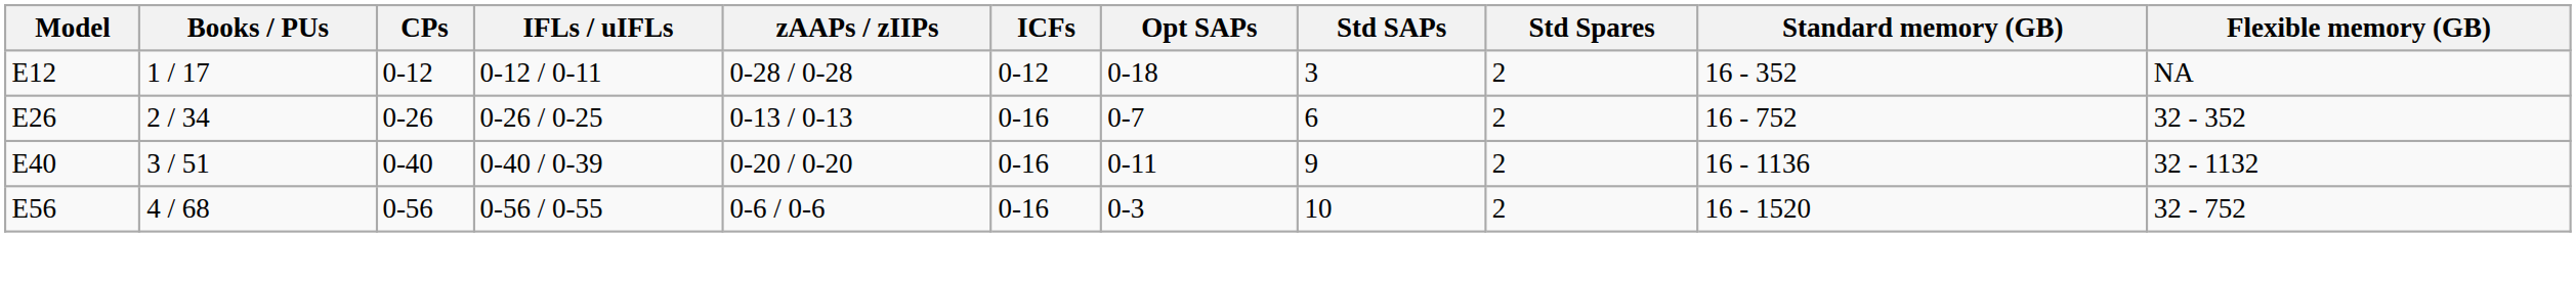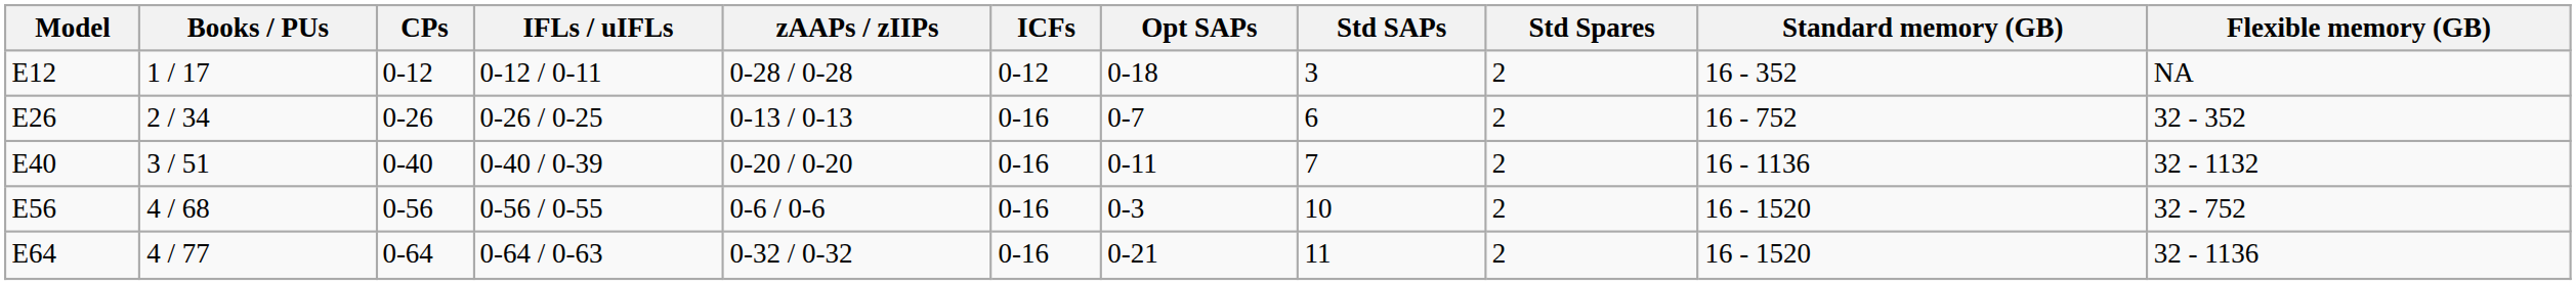E40 | Std SAPs: 9 -> 7
+ row: E64 | 4 / 77 | 0-64 | 0-64 / 0-63 | 0-32 / 0-32 | 0-16 | 0-21 | 11 | 2 | 16 - 1520 | 32 - 1136
